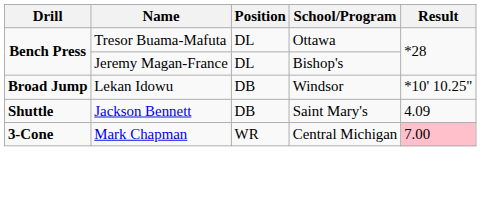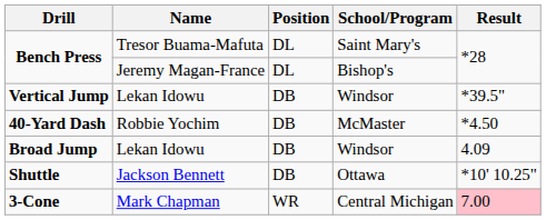Bench Press / Tresor Buama-Mafuta | School/Program: Ottawa -> Saint Mary's
+ row: Vertical Jump | Lekan Idowu | DB | Windsor | *39.5"
+ row: 40-Yard Dash | Robbie Yochim | DB | McMaster | *4.50
Broad Jump | Result: *10' 10.25" -> 4.09
Shuttle | School/Program: Saint Mary's -> Ottawa
Shuttle | Result: 4.09 -> *10' 10.25"
